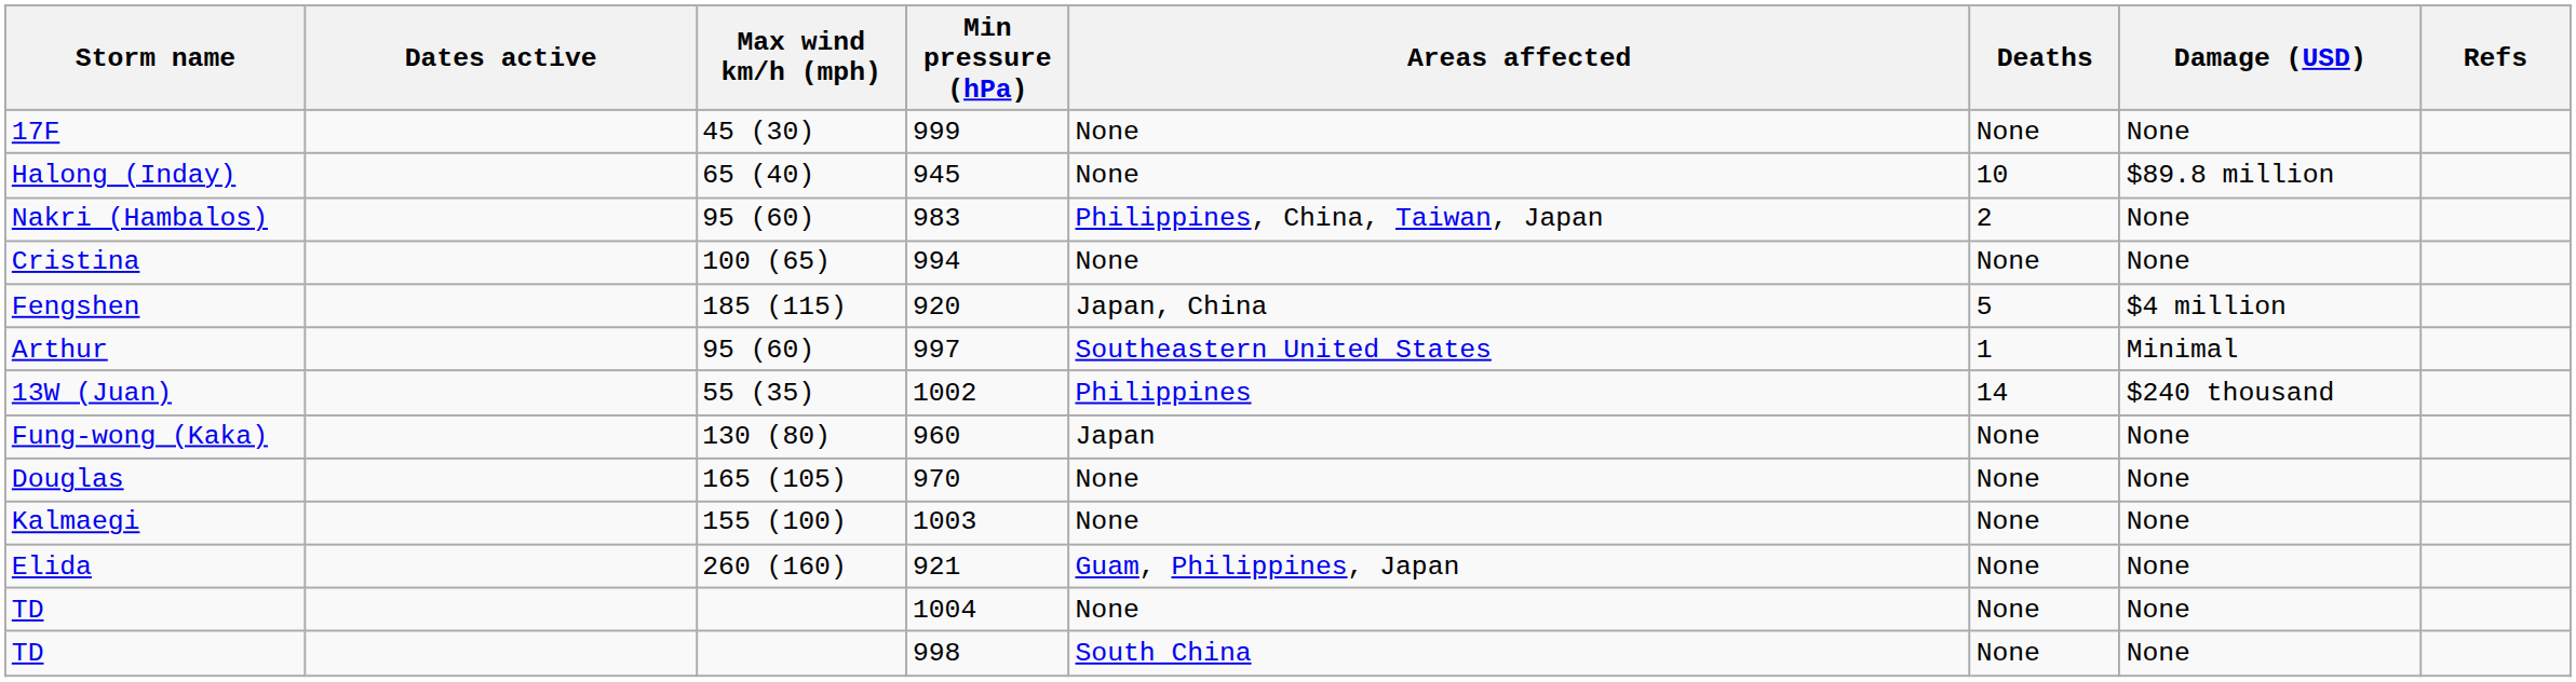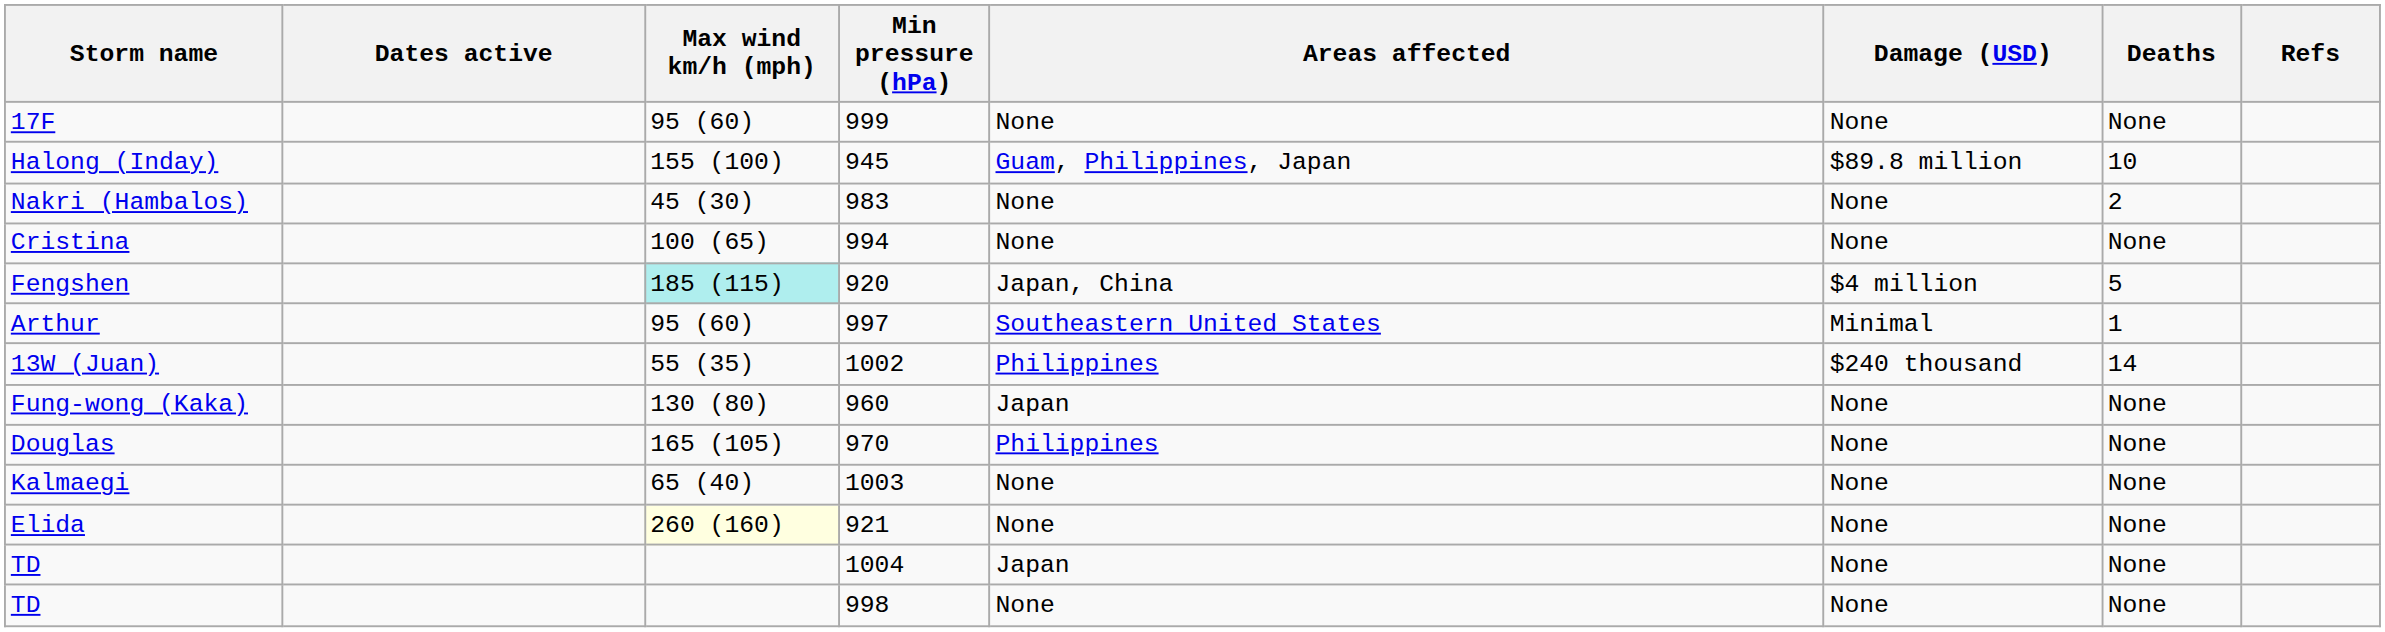columns swapped: Damage (USD) <-> Deaths
17F | Max wind km/h (mph): 45 (30) -> 95 (60)
Halong (Inday) | Max wind km/h (mph): 65 (40) -> 155 (100)
Halong (Inday) | Areas affected: None -> Guam, Philippines, Japan
Nakri (Hambalos) | Max wind km/h (mph): 95 (60) -> 45 (30)
Nakri (Hambalos) | Areas affected: Philippines, China, Taiwan, Japan -> None
Fengshen | Max wind km/h (mph): no background -> paleturquoise background
Douglas | Areas affected: None -> Philippines
Kalmaegi | Max wind km/h (mph): 155 (100) -> 65 (40)
Elida | Max wind km/h (mph): no background -> lightyellow background
Elida | Areas affected: Guam, Philippines, Japan -> None
TD / 1004 | Areas affected: None -> Japan
TD / 998 | Areas affected: South China -> None
